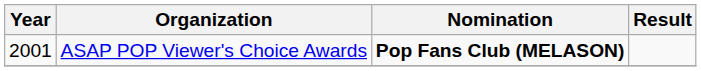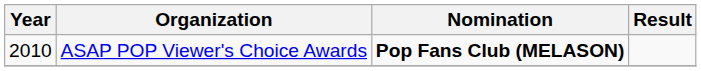ASAP POP Viewer's Choice Awards | Year: 2001 -> 2010
